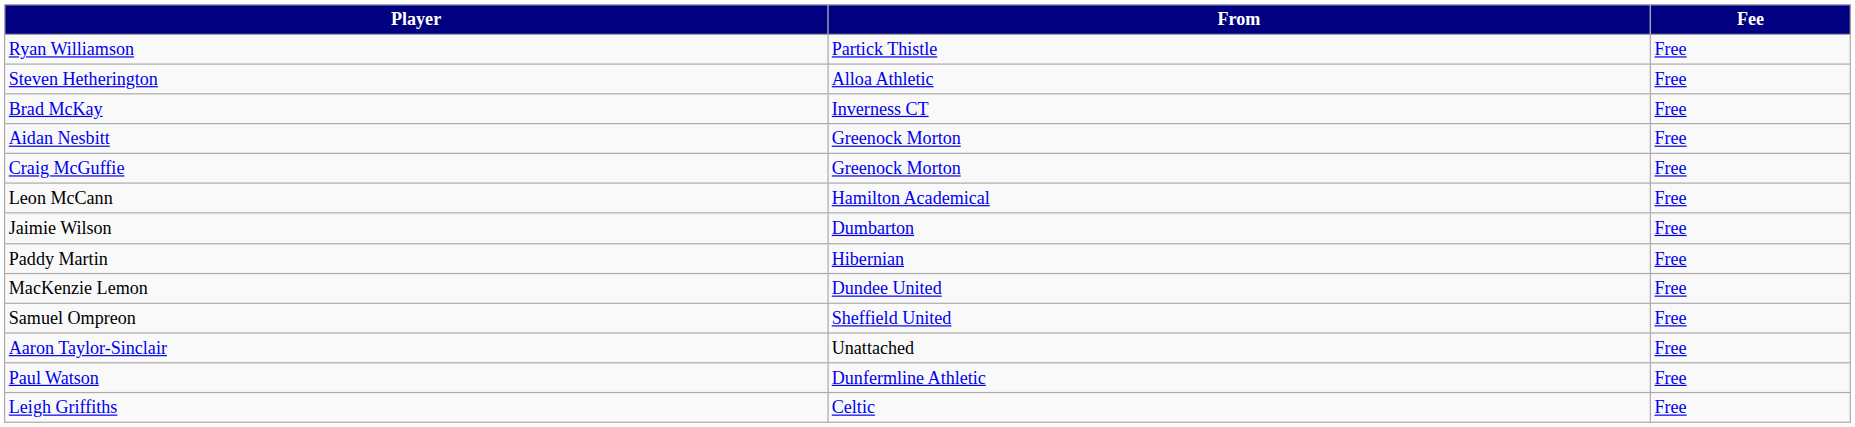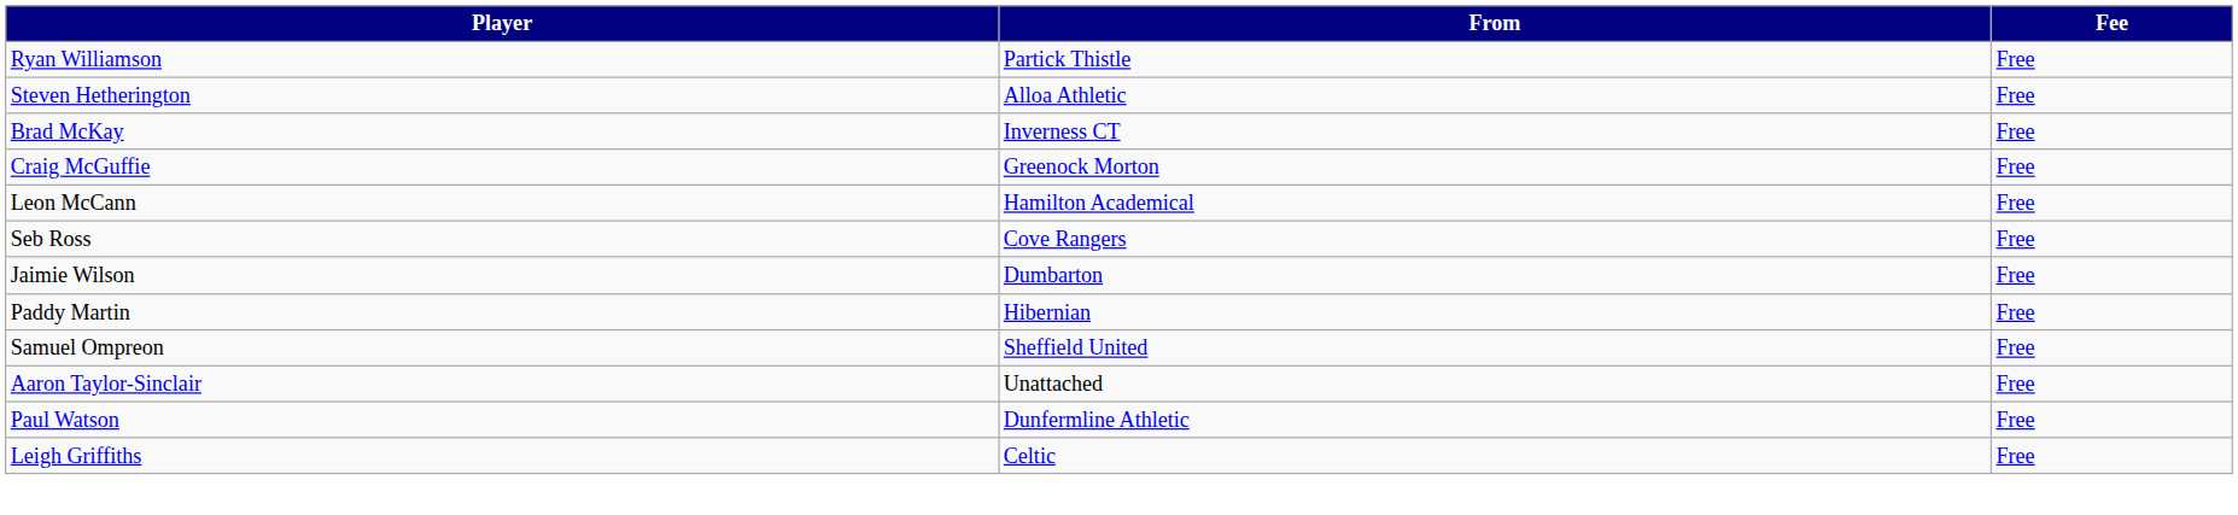- row: Aidan Nesbitt | Greenock Morton | Free
+ row: Seb Ross | Cove Rangers | Free
- row: MacKenzie Lemon | Dundee United | Free
